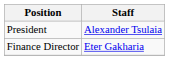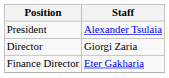+ row: Director | Giorgi Zaria
